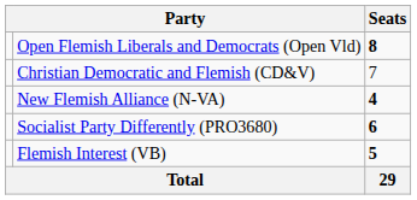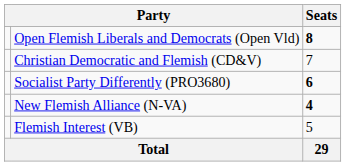rows swapped: Socialist Party Differently (PRO3680) <-> New Flemish Alliance (N-VA)
Flemish Interest (VB) | Seats: bold -> normal
